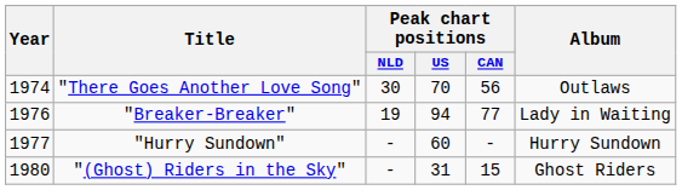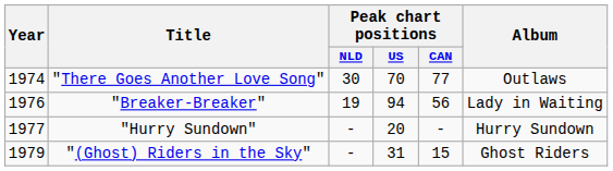"There Goes Another Love Song" | Peak chart positions / CAN: 56 -> 77
"Breaker-Breaker" | Peak chart positions / CAN: 77 -> 56
"Hurry Sundown" | Peak chart positions / US: 60 -> 20
"(Ghost) Riders in the Sky" | Year: 1980 -> 1979
